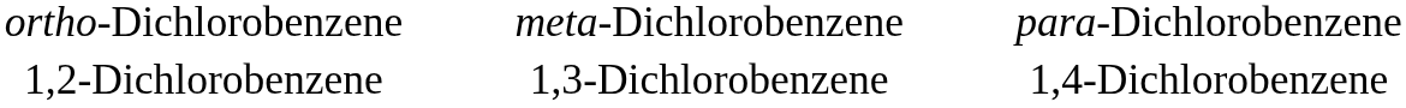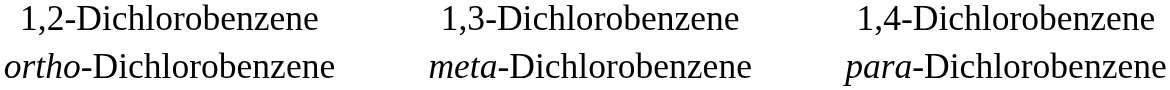rows swapped: ortho-Dichlorobenzene <-> 1,2-Dichlorobenzene
